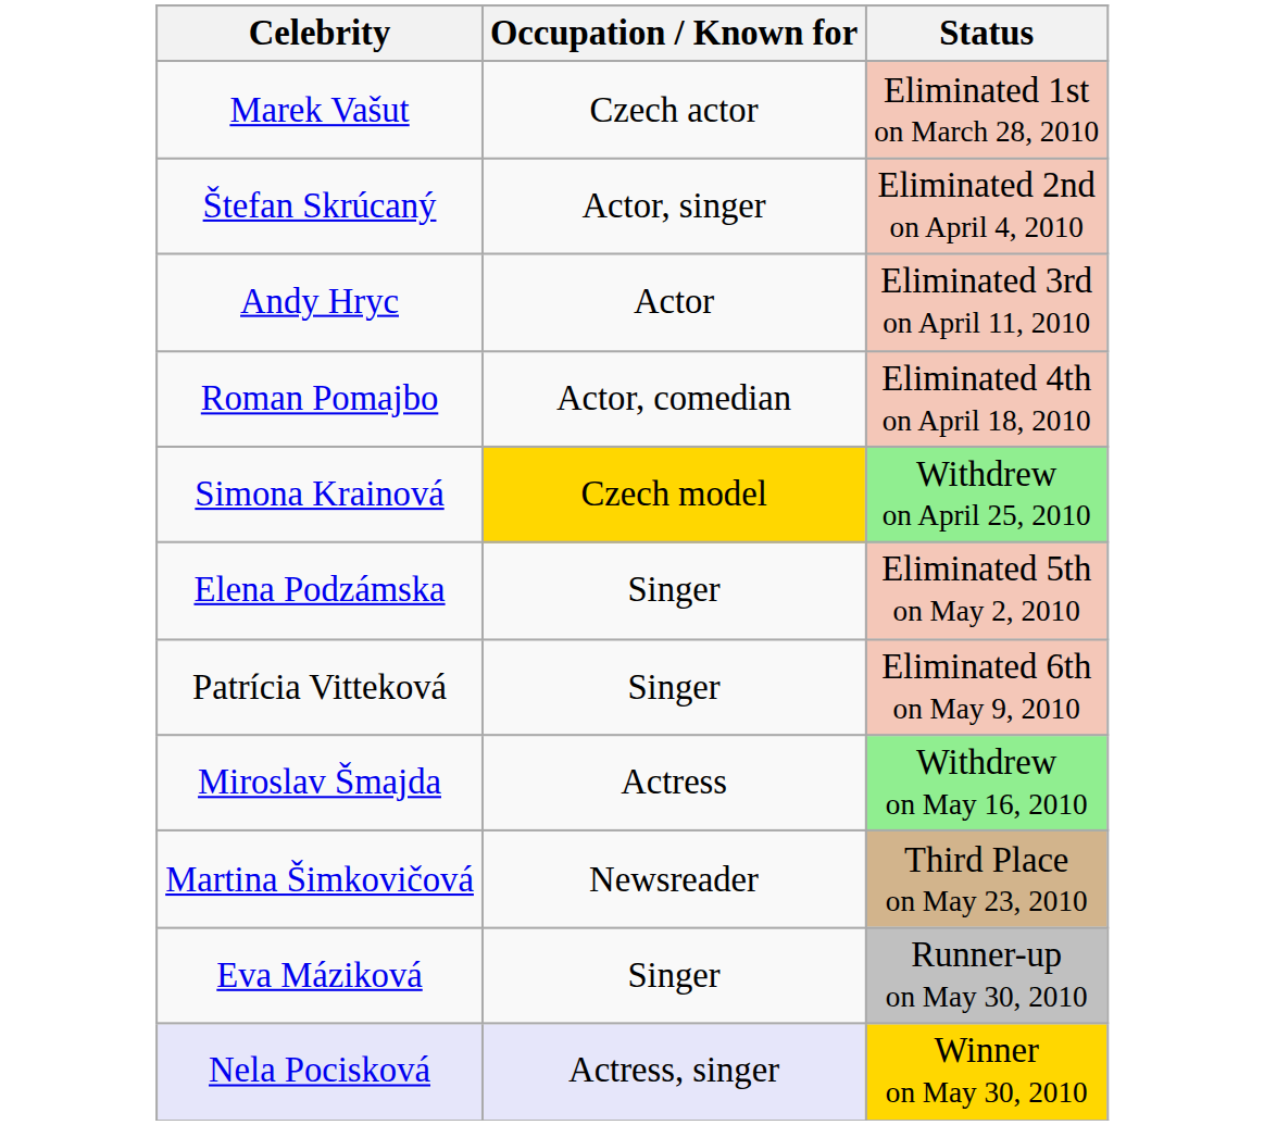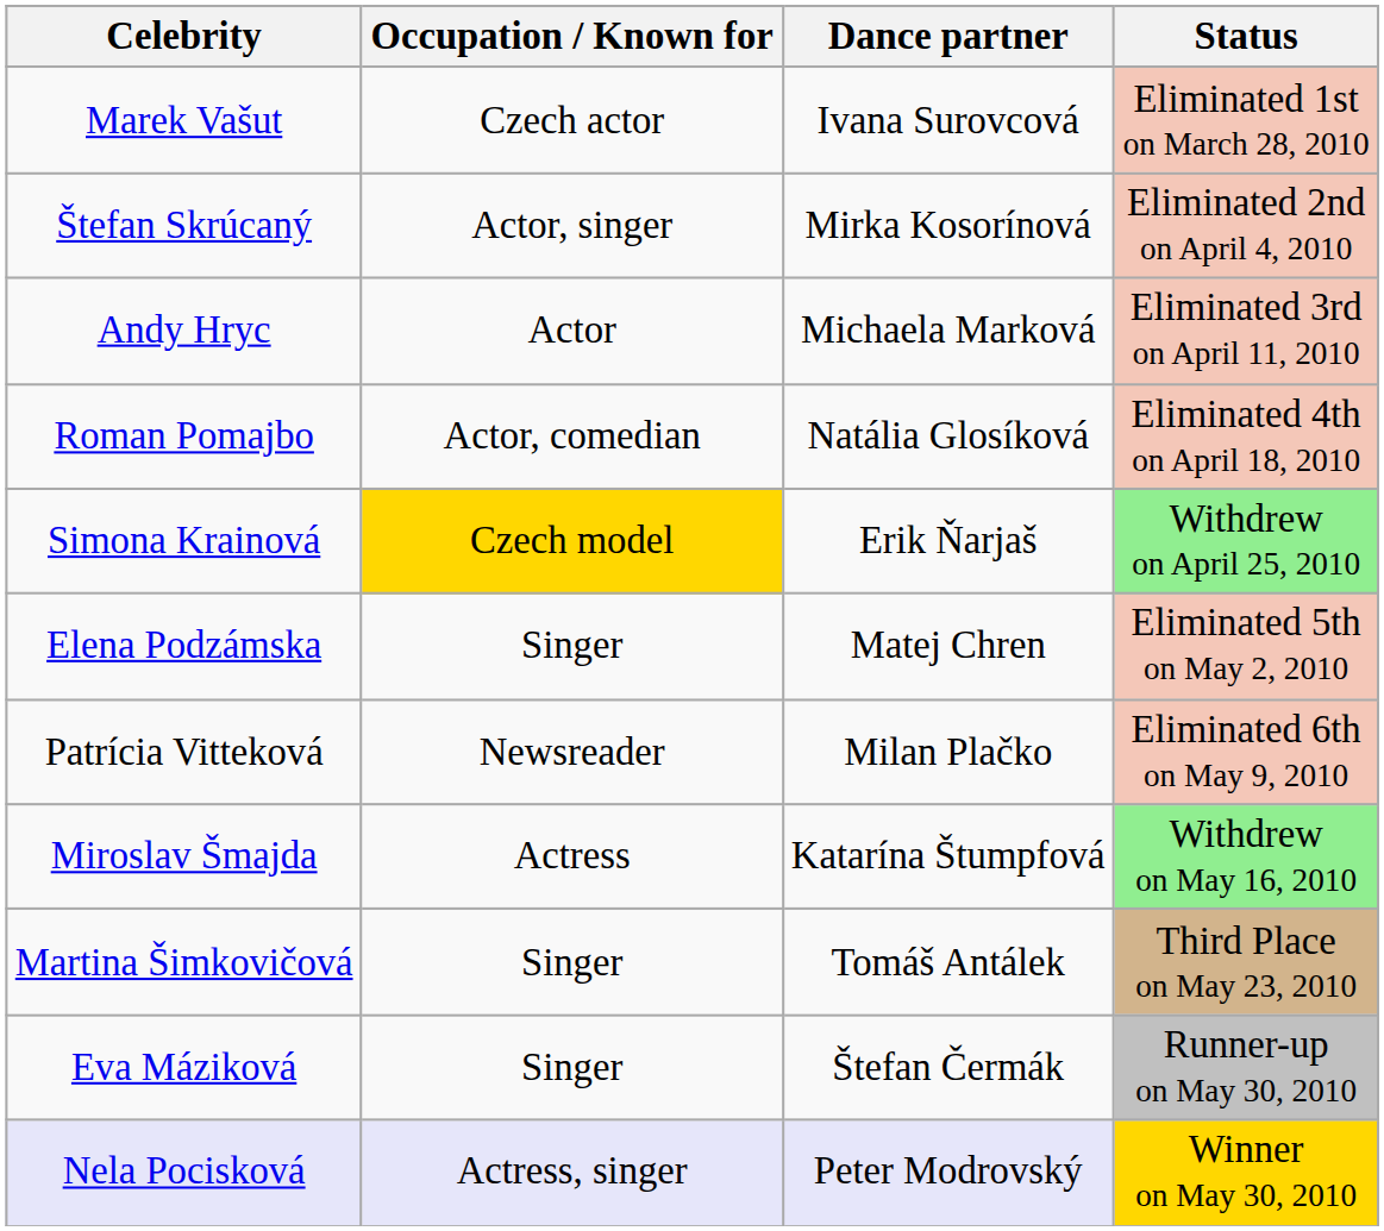+ column: Dance partner | Ivana Surovcová | Mirka Kosorínová | Michaela Marková | Natália Glosíková | Erik Ňarjaš | Matej Chren | Milan Plačko | Katarína Štumpfová | Tomáš Antálek | Štefan Čermák | Peter Modrovský
Patrícia Vitteková | Occupation / Known for: Singer -> Newsreader
Martina Šimkovičová | Occupation / Known for: Newsreader -> Singer
